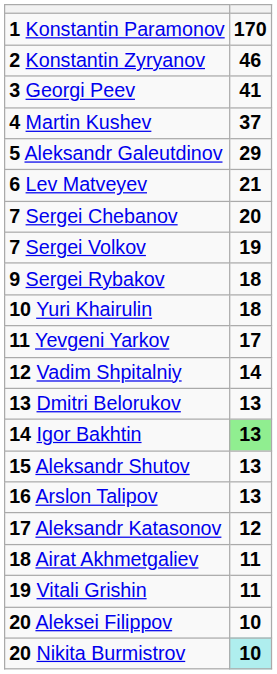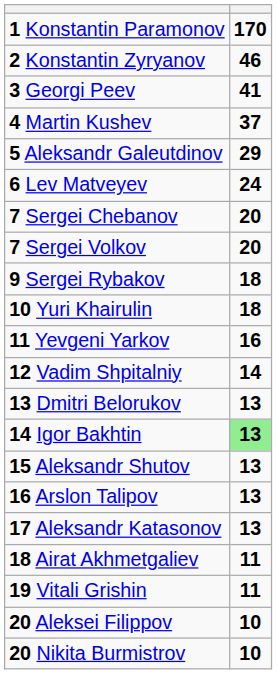6 Lev Matveyev | column 2: 21 -> 24
7 Sergei Volkov | column 2: 19 -> 20
11 Yevgeni Yarkov | column 2: 17 -> 16
17 Aleksandr Katasonov | column 2: 12 -> 13
20 Nikita Burmistrov | column 2: paleturquoise background -> no background
